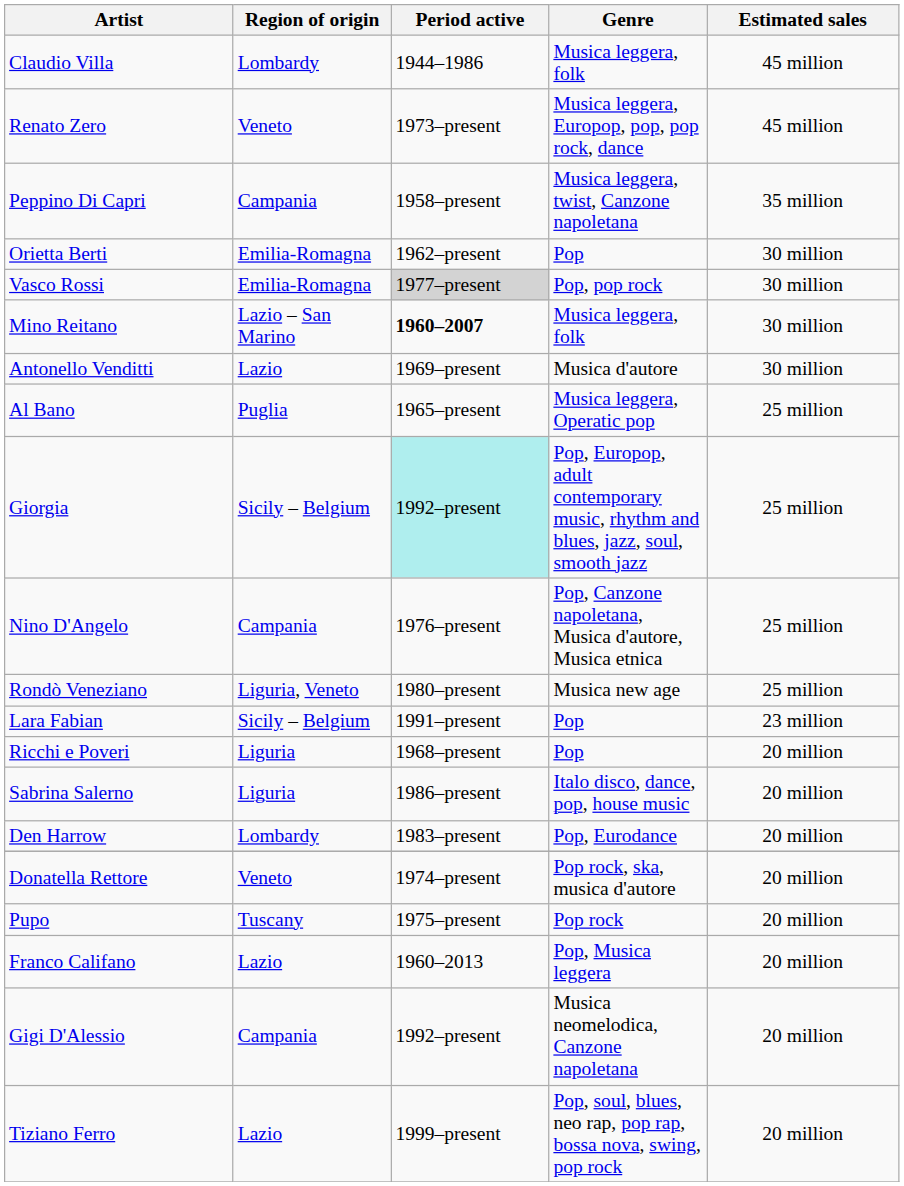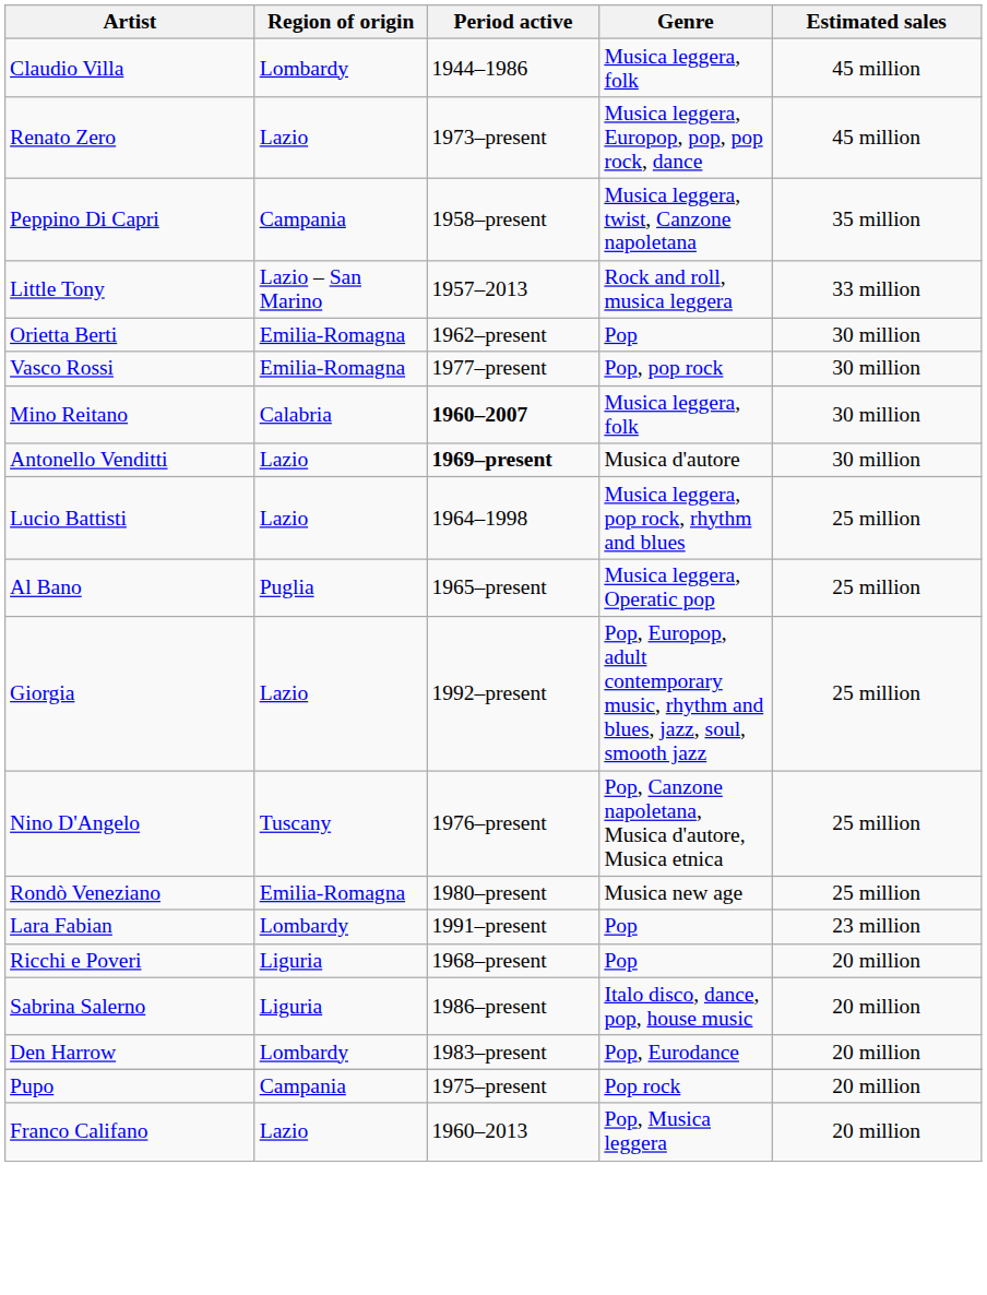Renato Zero | Region of origin: Veneto -> Lazio
+ row: Little Tony | Lazio – San Marino | 1957–2013 | Rock and roll, musica leggera | 33 million
Vasco Rossi | Period active: lightgrey background -> no background
Mino Reitano | Region of origin: Lazio – San Marino -> Calabria
Antonello Venditti | Period active: normal -> bold
+ row: Lucio Battisti | Lazio | 1964–1998 | Musica leggera, pop rock, rhythm and blues | 25 million
Giorgia | Region of origin: Sicily – Belgium -> Lazio
Giorgia | Period active: paleturquoise background -> no background
Nino D'Angelo | Region of origin: Campania -> Tuscany
Rondò Veneziano | Region of origin: Liguria, Veneto -> Emilia-Romagna
Lara Fabian | Region of origin: Sicily – Belgium -> Lombardy
- row: Donatella Rettore | Veneto | 1974–present | Pop rock, ska, musica d'autore | 20 million
Pupo | Region of origin: Tuscany -> Campania
- row: Gigi D'Alessio | Campania | 1992–present | Musica neomelodica, Canzone napoletana | 20 million
- row: Tiziano Ferro | Lazio | 1999–present | Pop, soul, blues, neo rap, pop rap, bossa nova, swing, pop rock | 20 million
